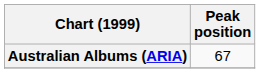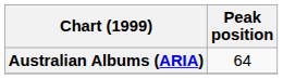Australian Albums (ARIA) | Peak position: 67 -> 64
